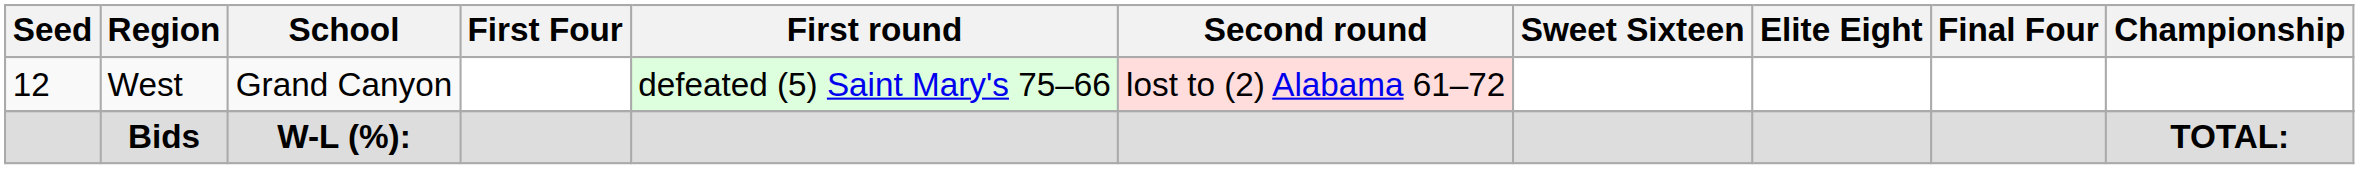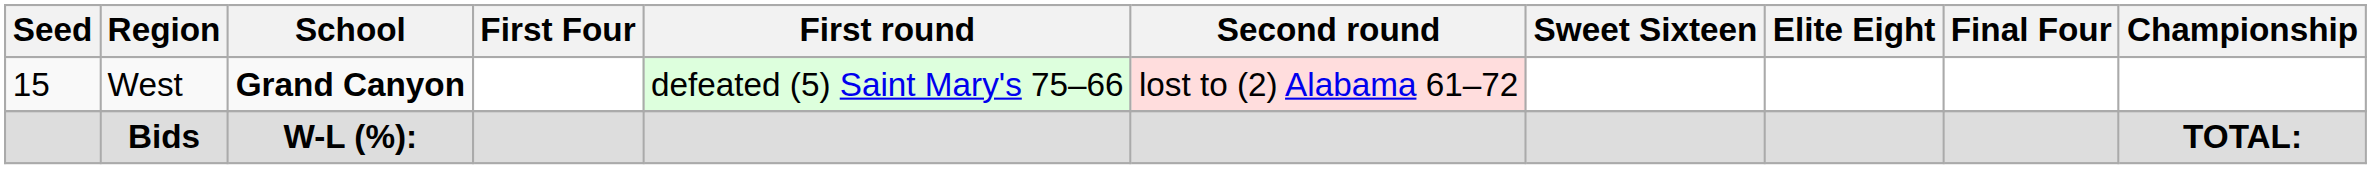West | Seed: 12 -> 15
West | School: normal -> bold
